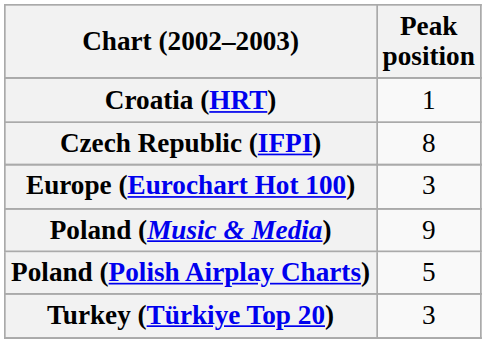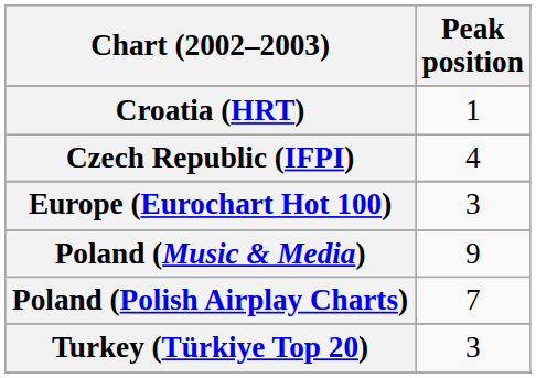Czech Republic (IFPI) | Peak position: 8 -> 4
Poland (Polish Airplay Charts) | Peak position: 5 -> 7
